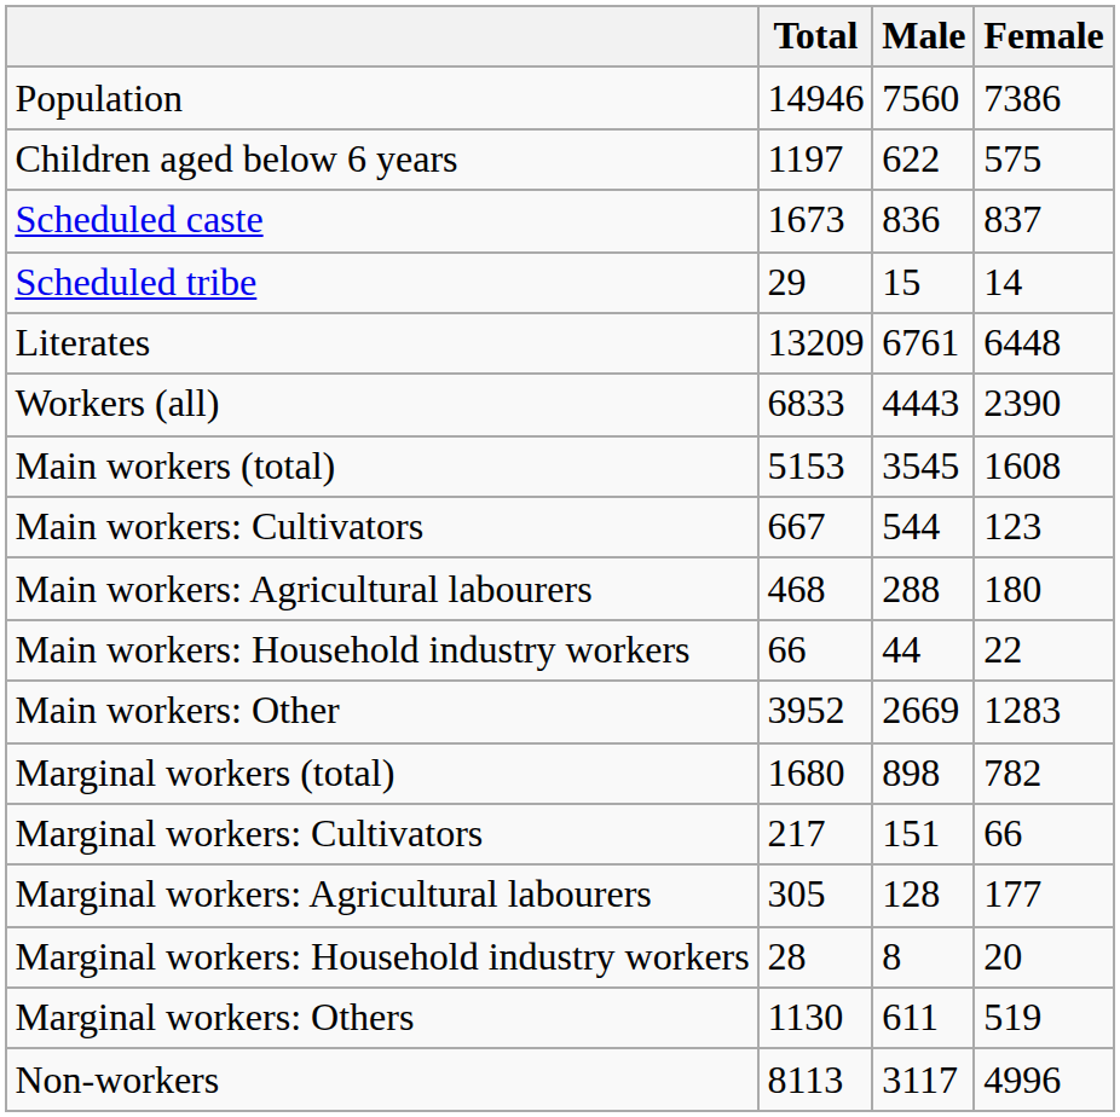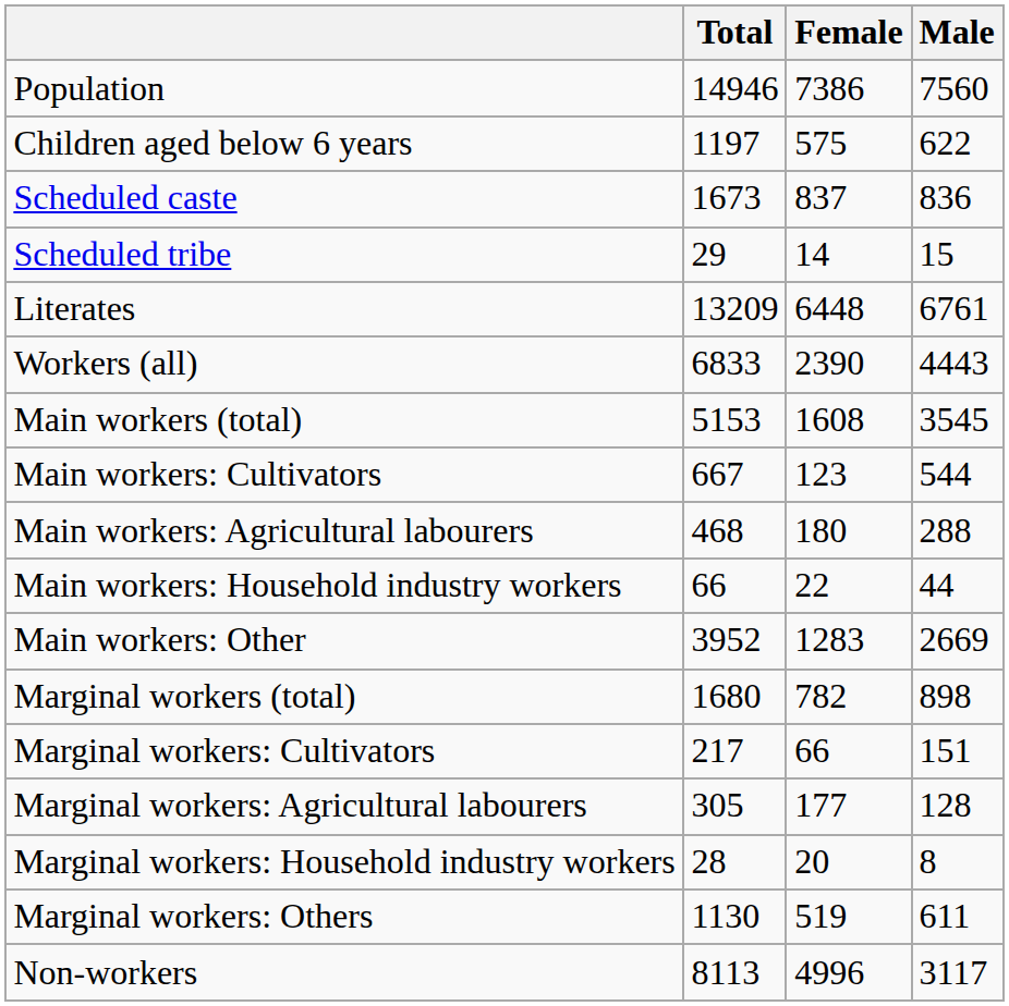columns swapped: Male <-> Female
